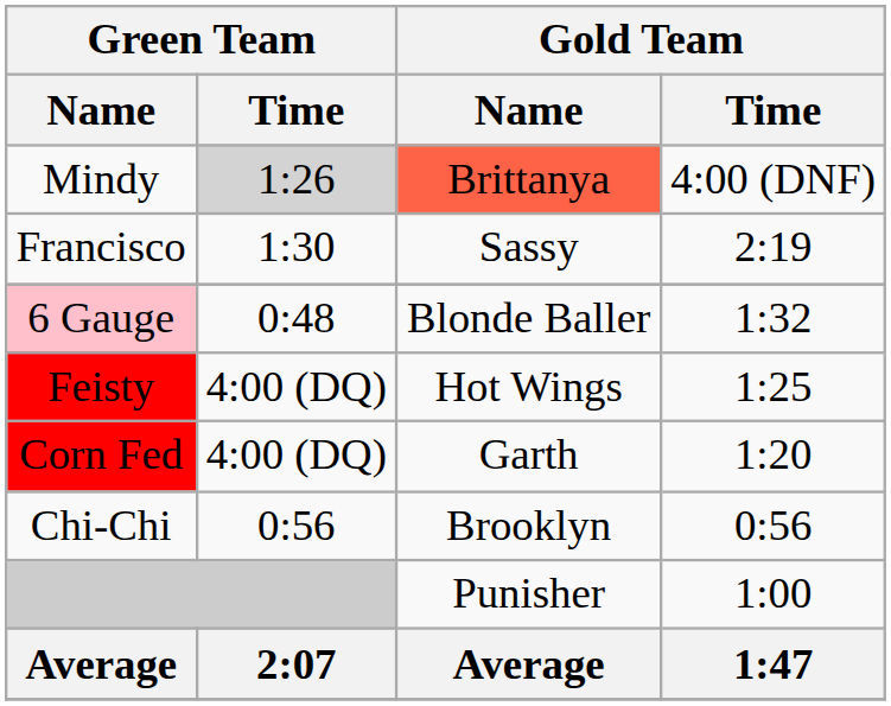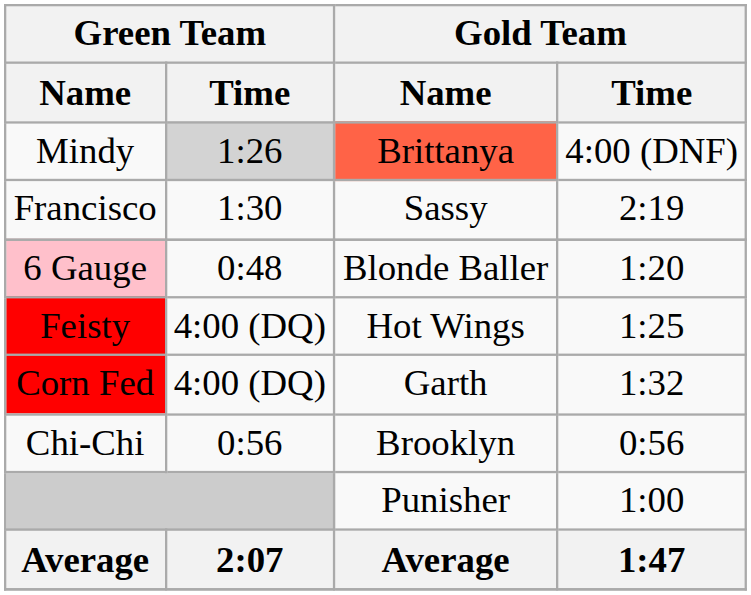6 Gauge | Gold Team / Time: 1:32 -> 1:20
Corn Fed | Gold Team / Time: 1:20 -> 1:32
